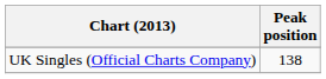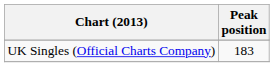UK Singles (Official Charts Company) | Peak position: 138 -> 183
